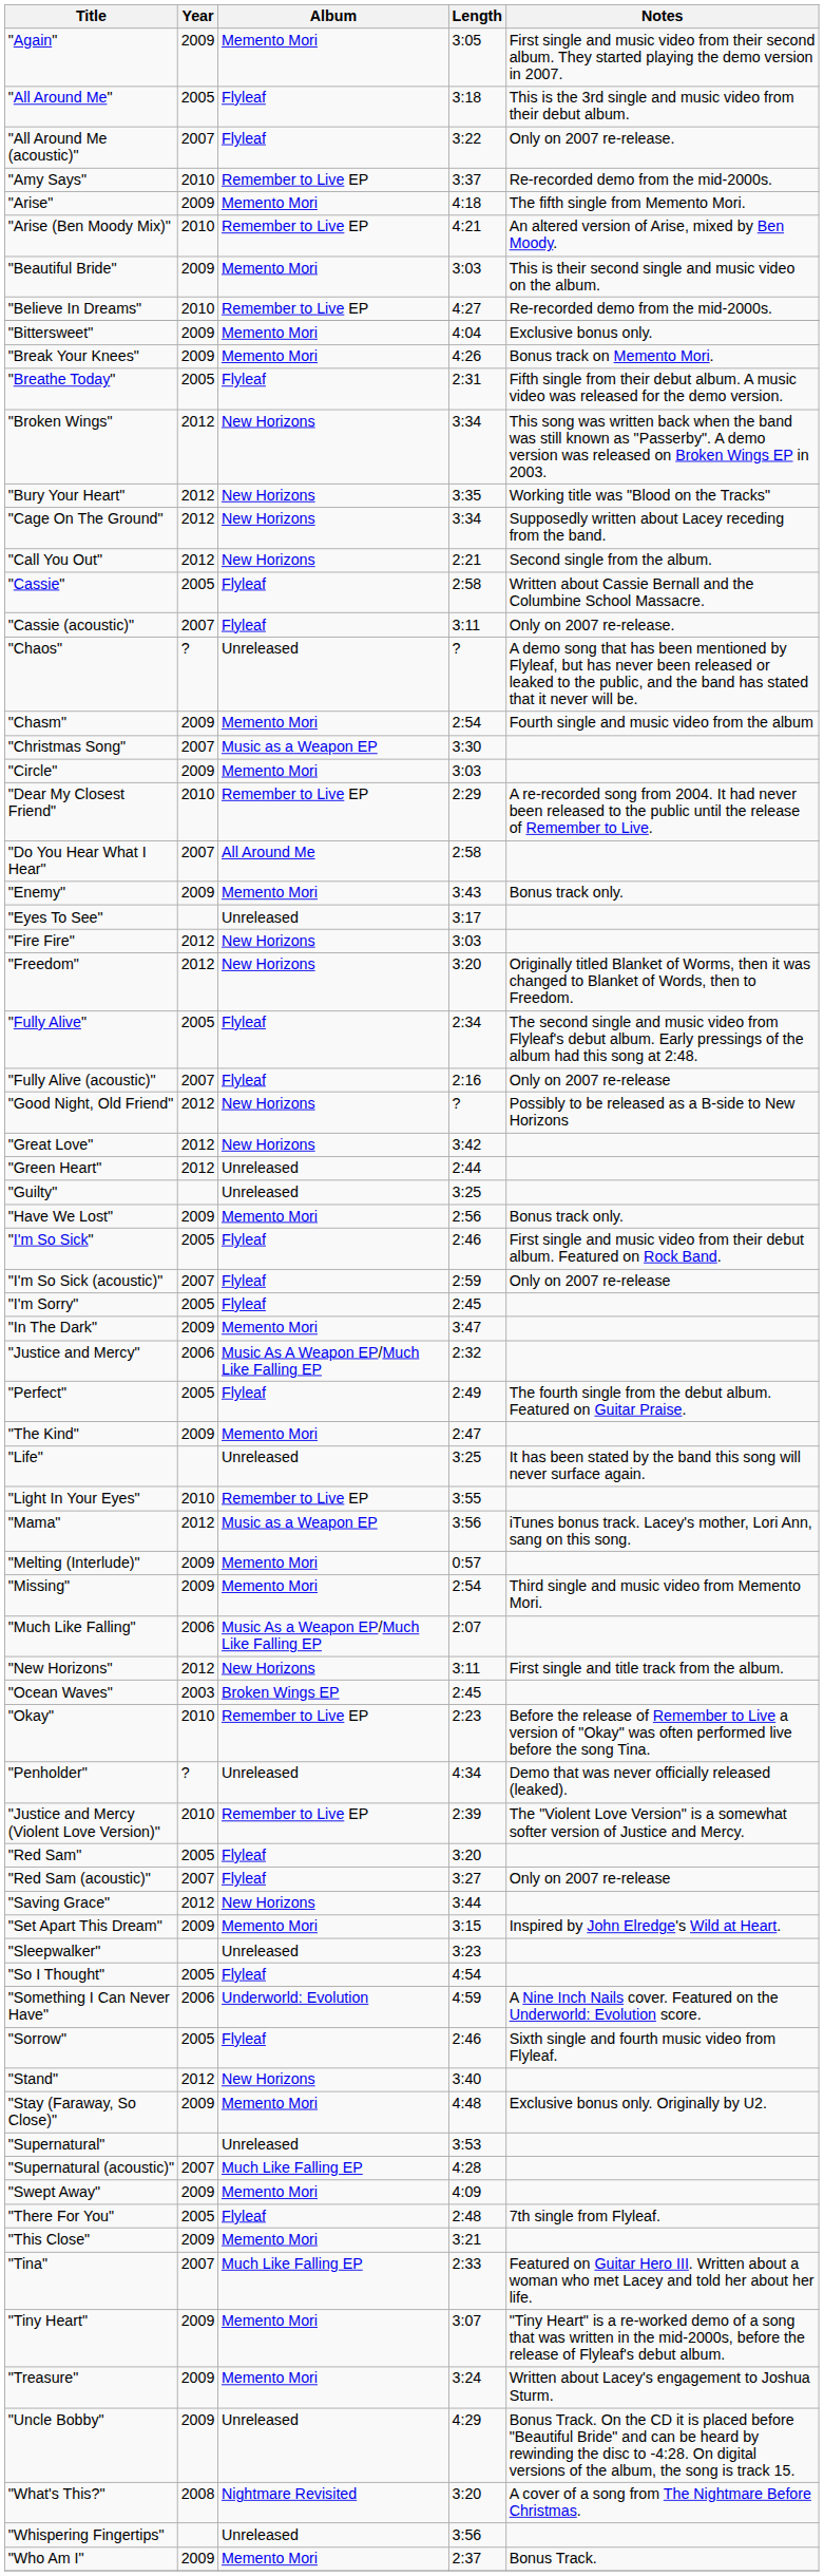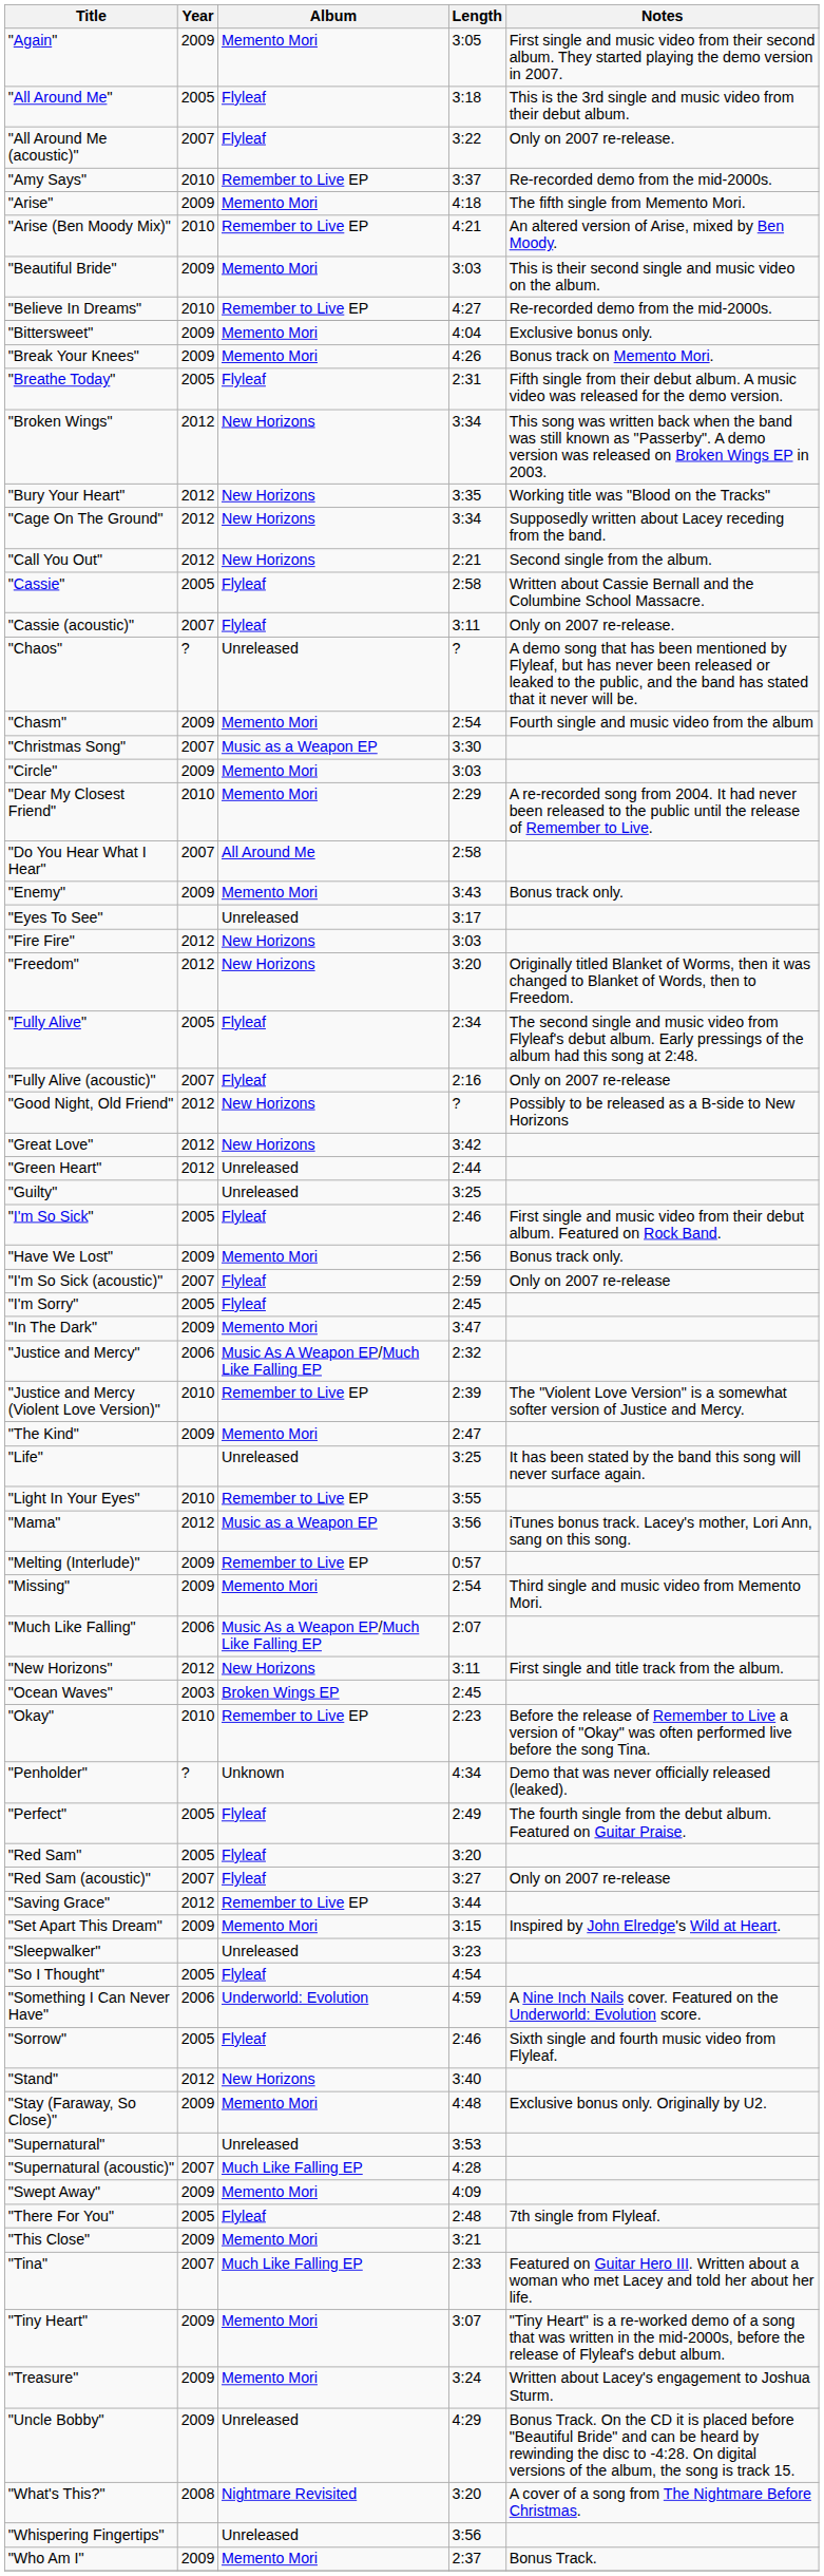"Dear My Closest Friend" | Album: Remember to Live EP -> Memento Mori
rows swapped: "Have We Lost" <-> "I'm So Sick"
rows swapped: "Justice and Mercy (Violent Love Version)" <-> "Perfect"
"Melting (Interlude)" | Album: Memento Mori -> Remember to Live EP
"Penholder" | Album: Unreleased -> Unknown
"Saving Grace" | Album: New Horizons -> Remember to Live EP
